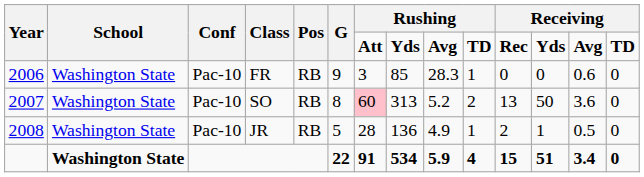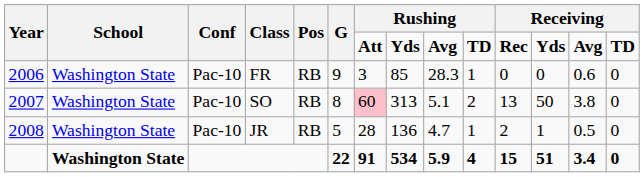SO | column 9: 5.2 -> 5.1
SO | column 13: 3.6 -> 3.8
JR | column 9: 4.9 -> 4.7
